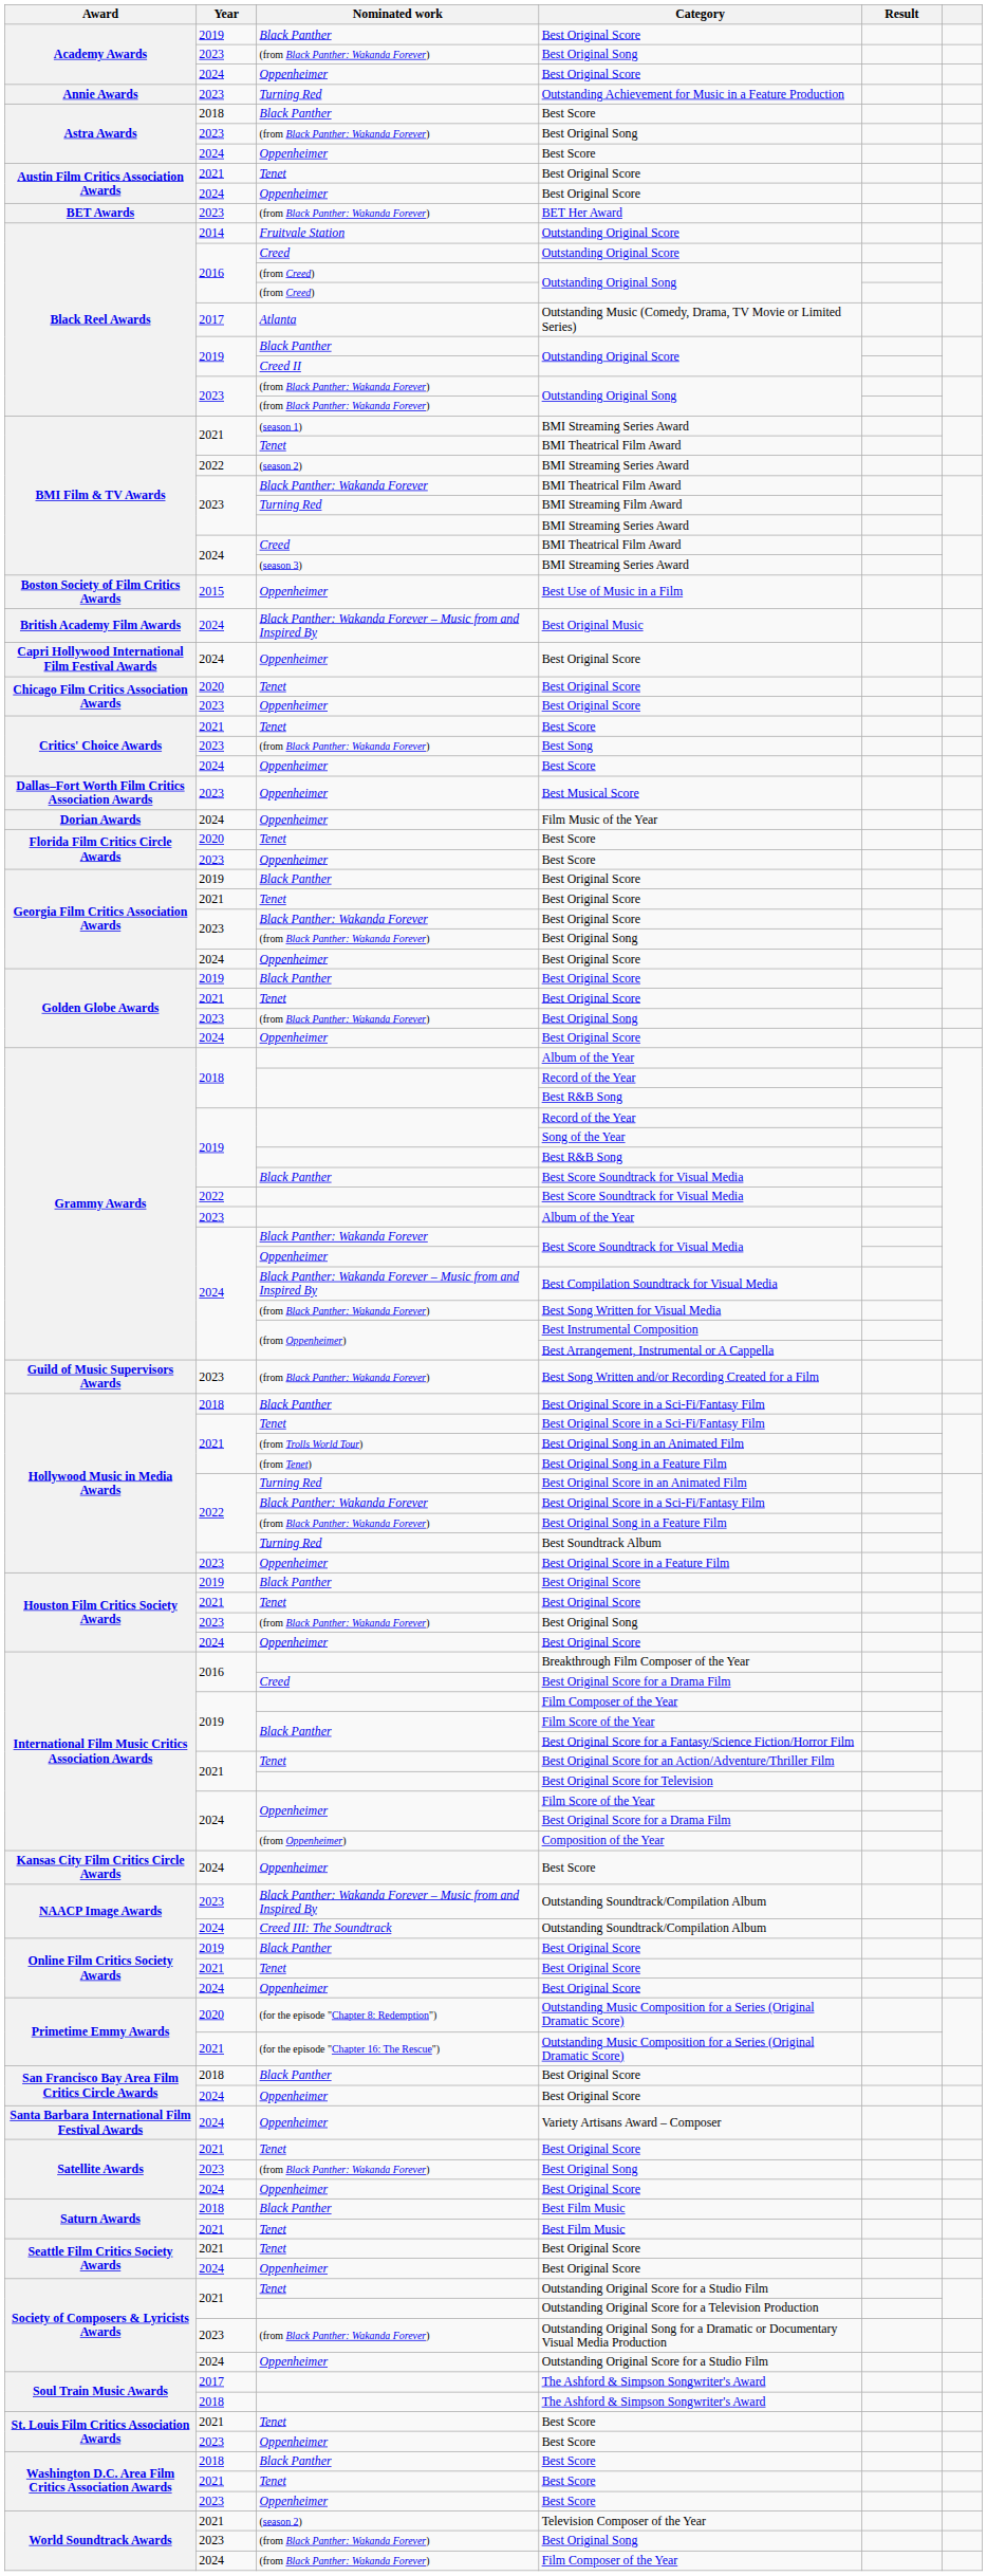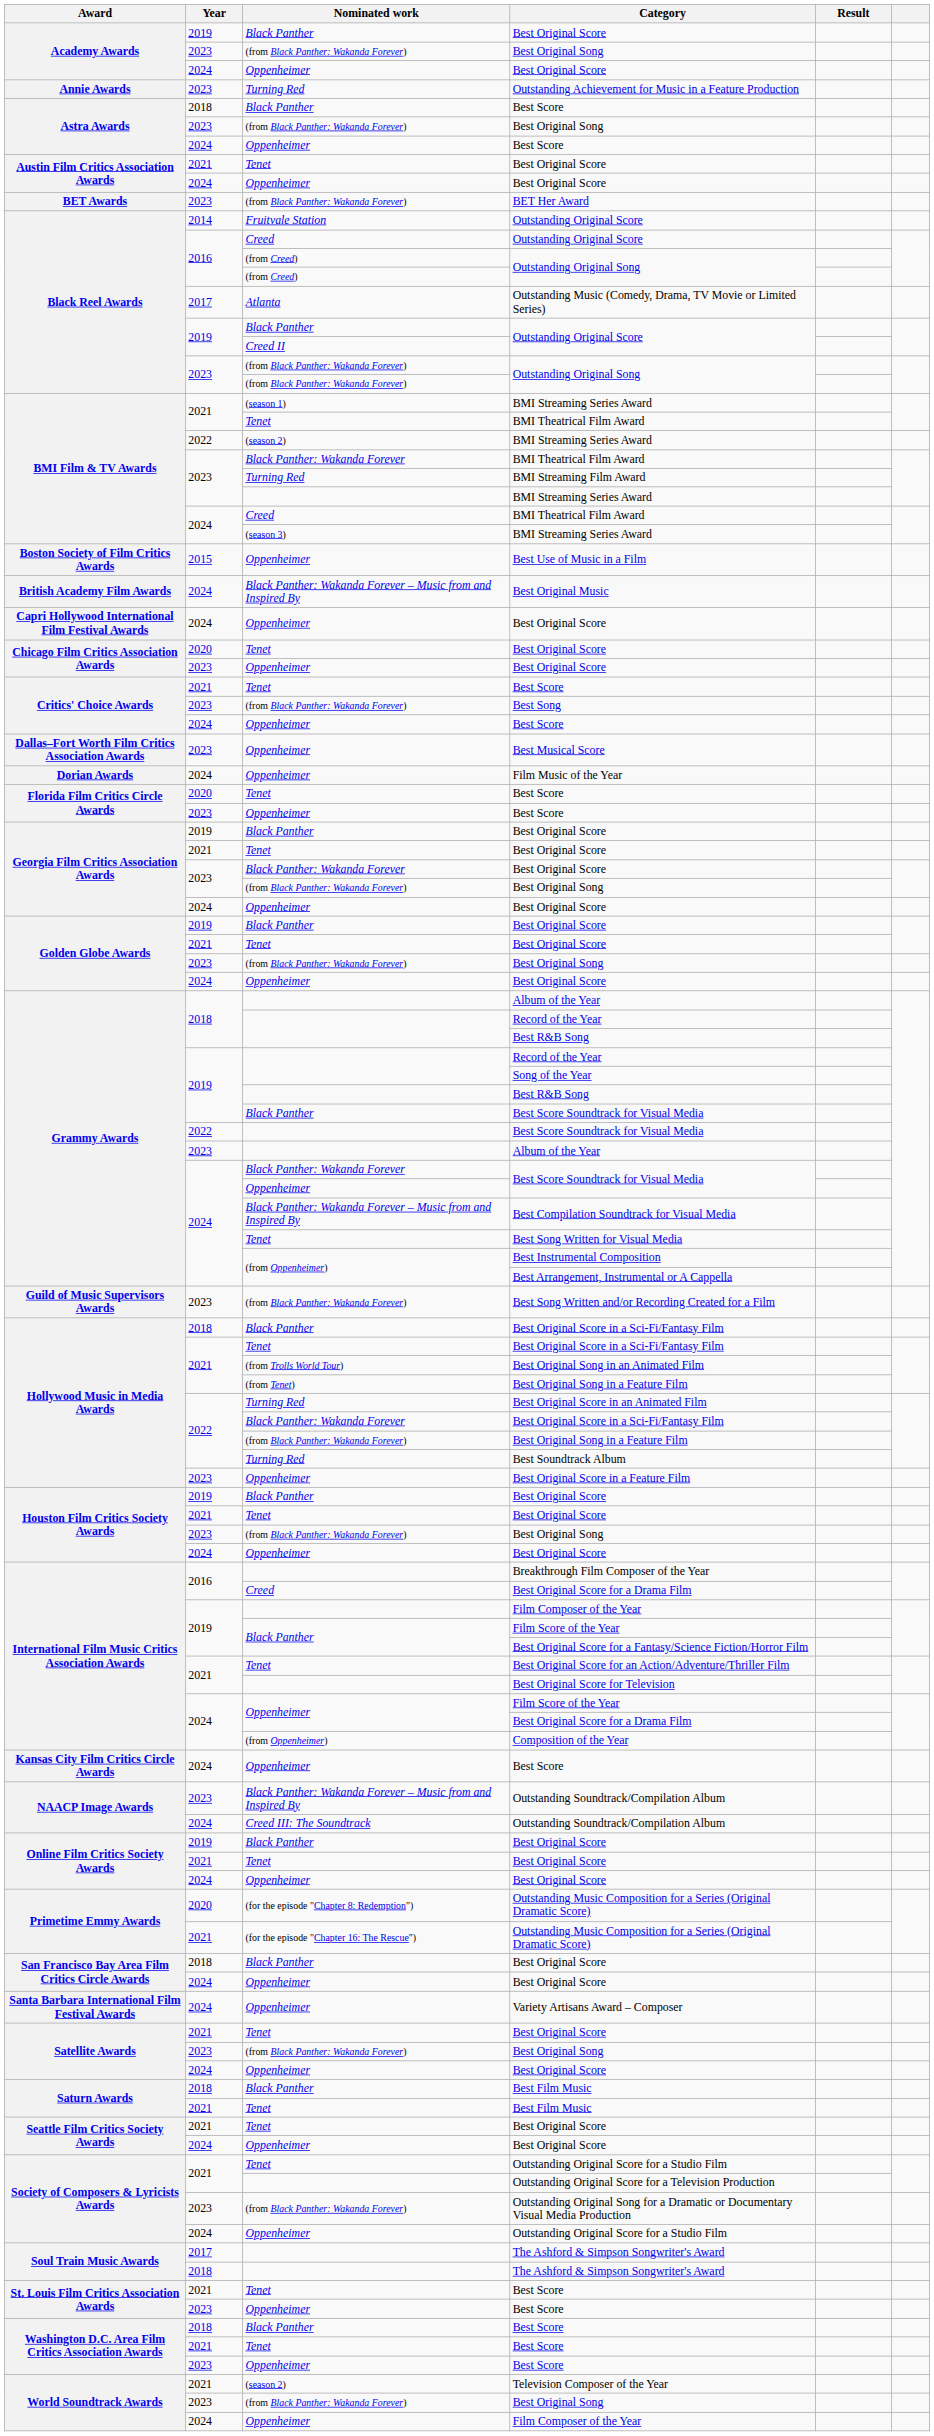Best Song Written for Visual Media | Nominated work: (from Black Panther: Wakanda Forever) -> Tenet
2024 / Film Composer of the Year | Nominated work: (from Black Panther: Wakanda Forever) -> Oppenheimer
